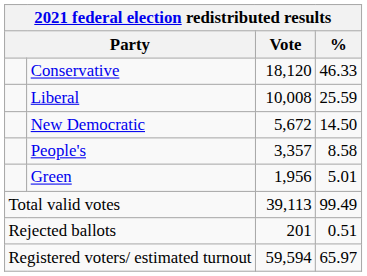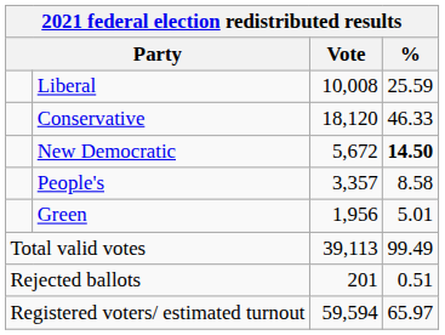rows swapped: Conservative <-> Liberal
New Democratic | %: normal -> bold
